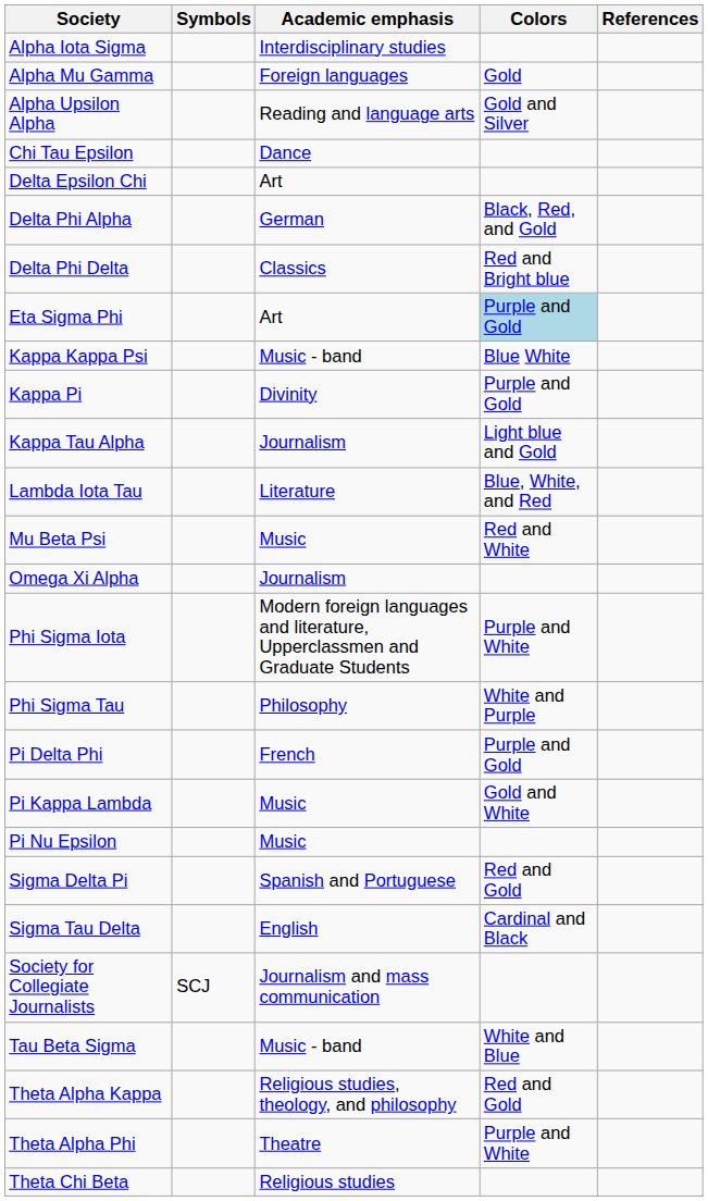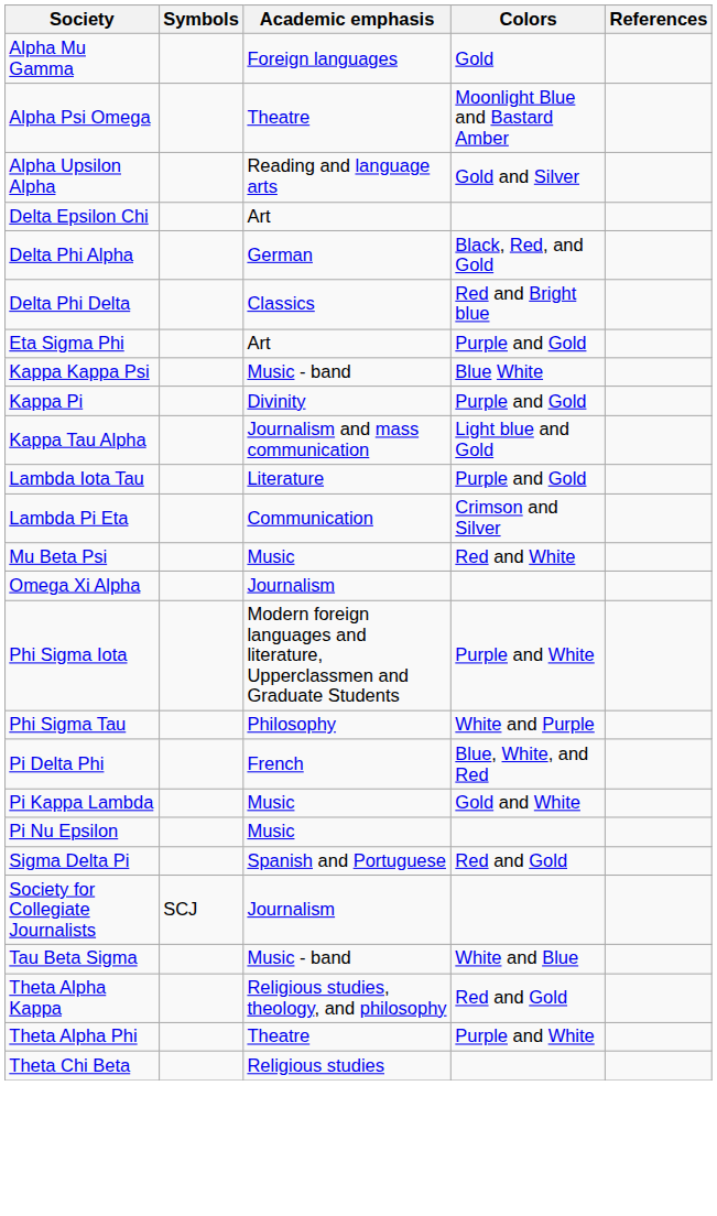- row: Alpha Iota Sigma | Interdisciplinary studies
+ row: Alpha Psi Omega | Theatre | Moonlight Blue and Bastard Amber
- row: Chi Tau Epsilon | Dance
Eta Sigma Phi | Colors: lightblue background -> no background
Kappa Tau Alpha | Academic emphasis: Journalism -> Journalism and mass communication
Lambda Iota Tau | Colors: Blue, White, and Red -> Purple and Gold
+ row: Lambda Pi Eta | Communication | Crimson and Silver
Pi Delta Phi | Colors: Purple and Gold -> Blue, White, and Red
- row: Sigma Tau Delta | English | Cardinal and Black
Society for Collegiate Journalists | Academic emphasis: Journalism and mass communication -> Journalism
